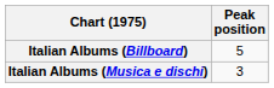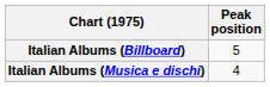Italian Albums (Musica e dischi) | Peak position: 3 -> 4
